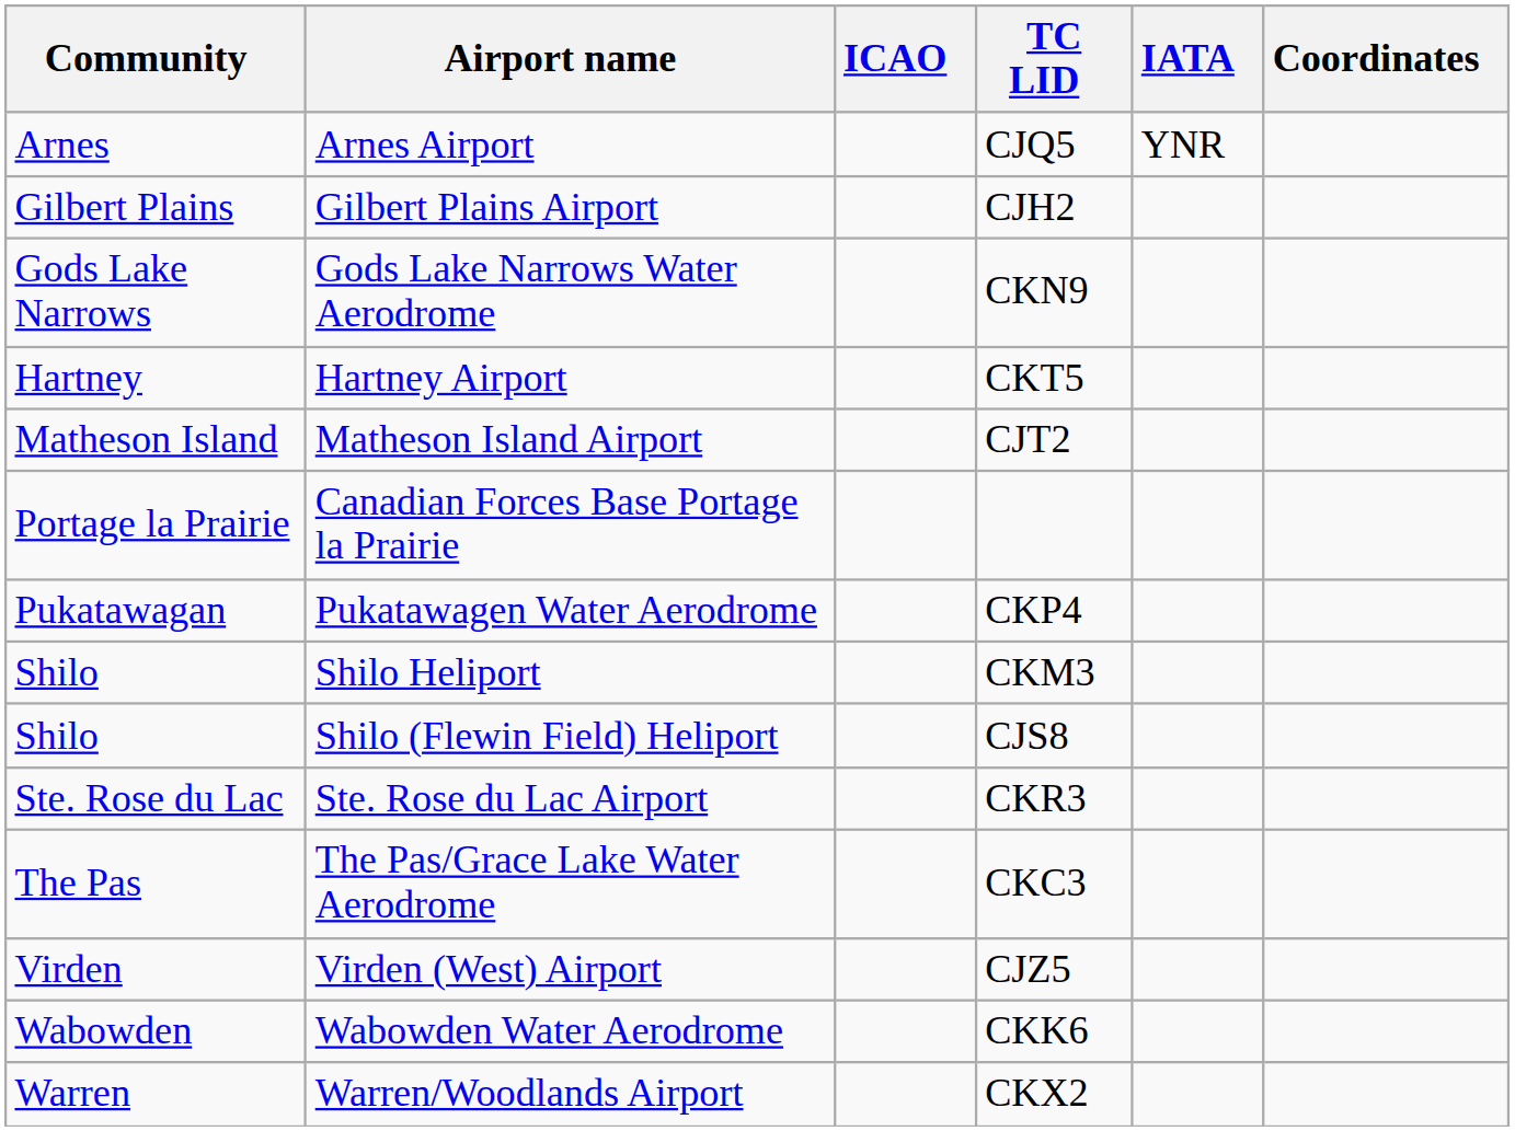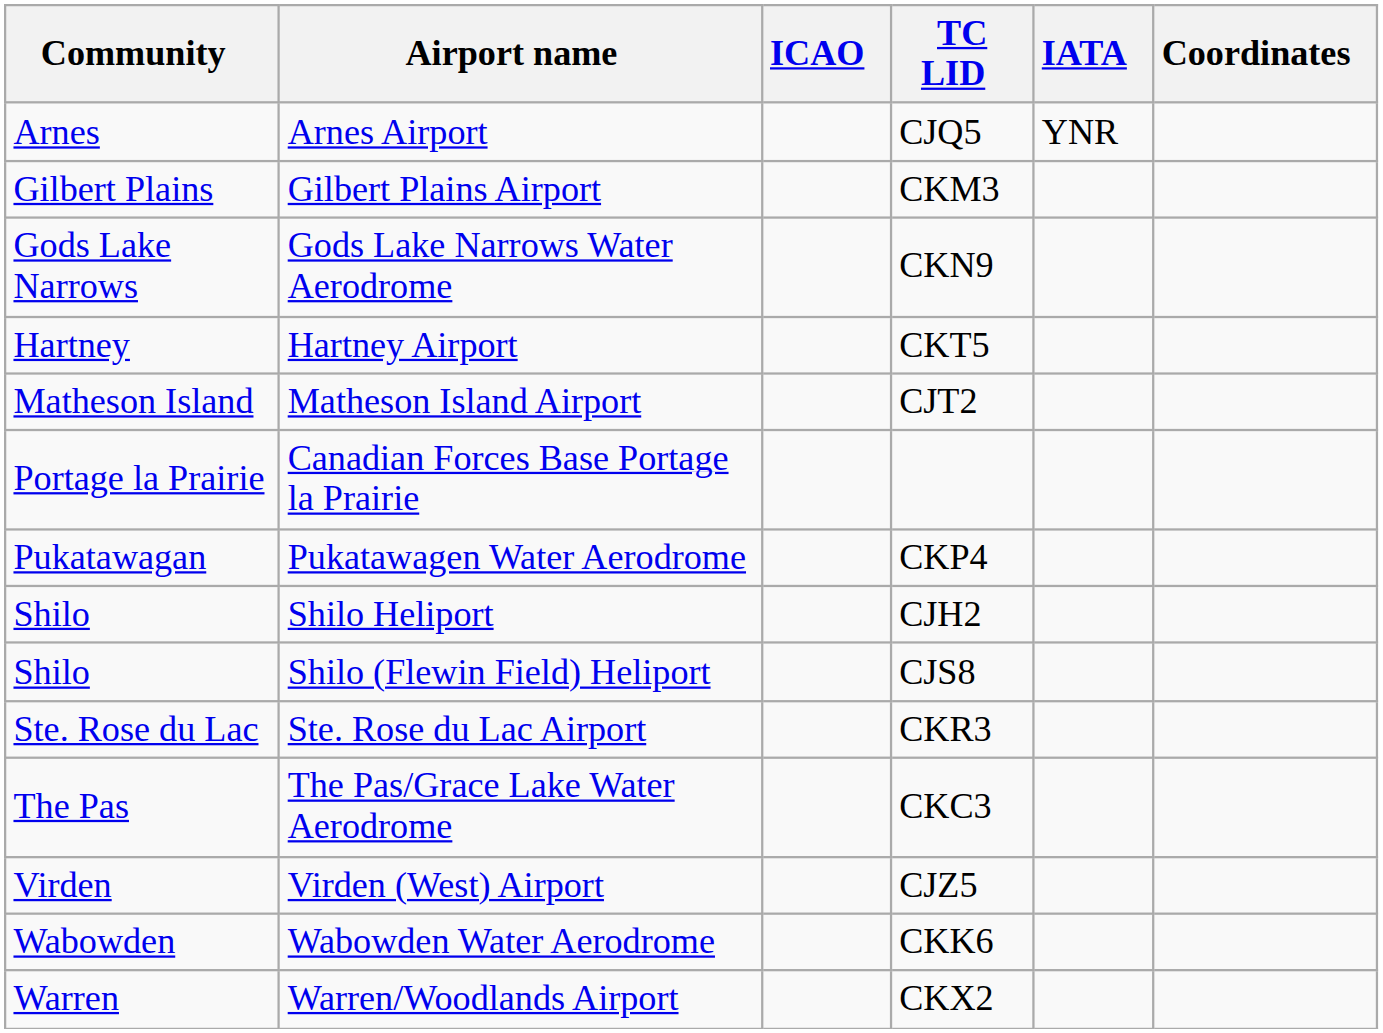Gilbert Plains Airport | TC LID: CJH2 -> CKM3
Shilo Heliport | TC LID: CKM3 -> CJH2
